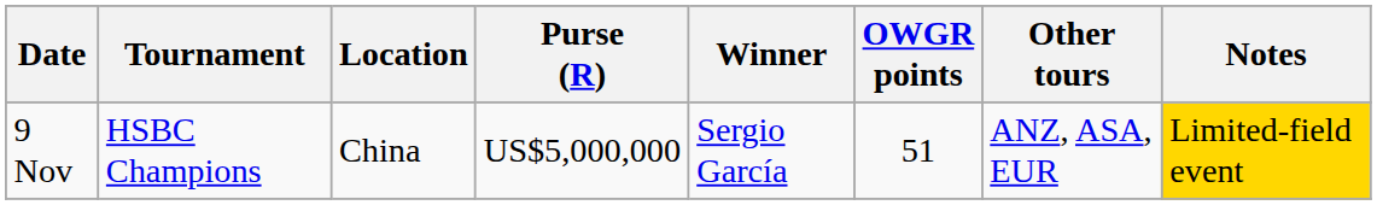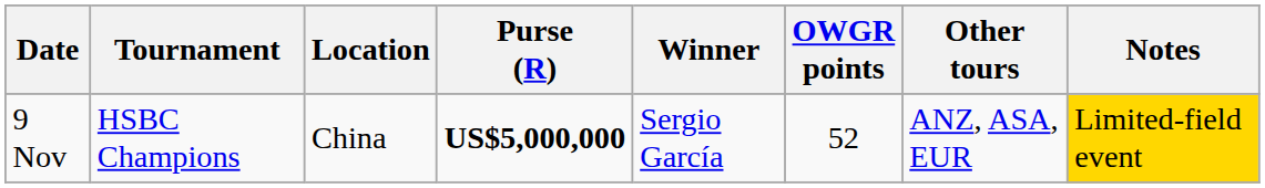9 Nov | Purse (R): normal -> bold
9 Nov | OWGR points: 51 -> 52
